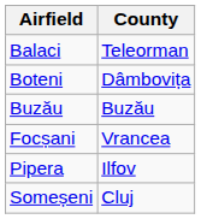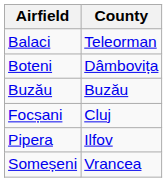Focșani | County: Vrancea -> Cluj
Someșeni | County: Cluj -> Vrancea
